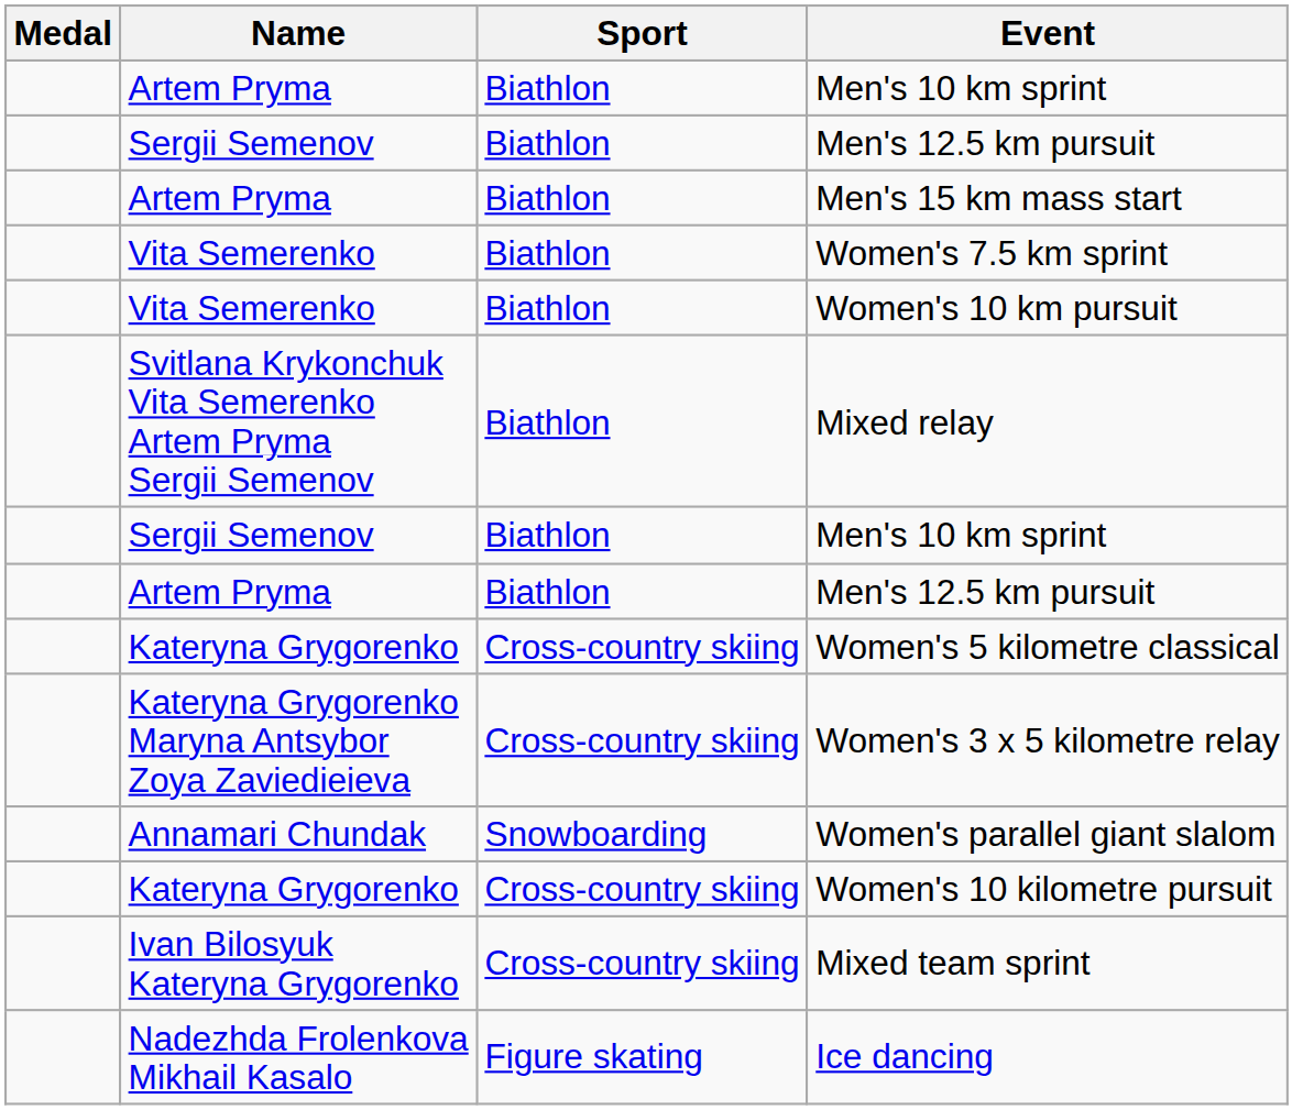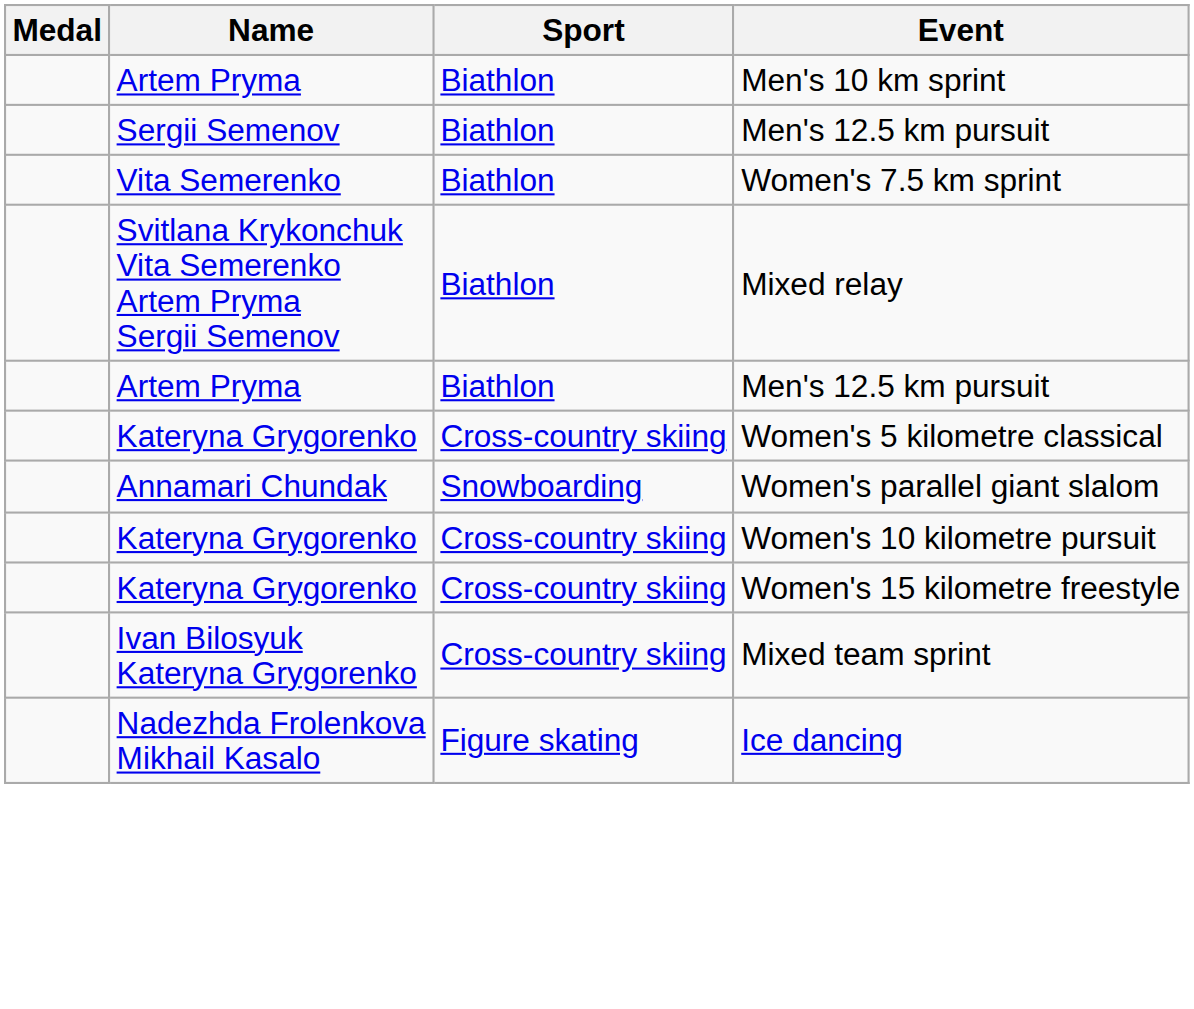- row: Artem Pryma | Biathlon | Men's 15 km mass start
- row: Vita Semerenko | Biathlon | Women's 10 km pursuit
- row: Sergii Semenov | Biathlon | Men's 10 km sprint
- row: Kateryna Grygorenko Maryna Antsybor Zoya Zaviedieieva | Cross-country skiing | Women's 3 x 5 kilometre relay
+ row: Kateryna Grygorenko | Cross-country skiing | Women's 15 kilometre freestyle
